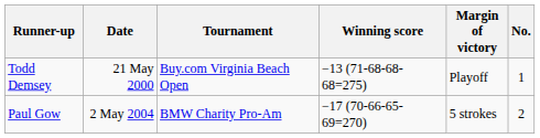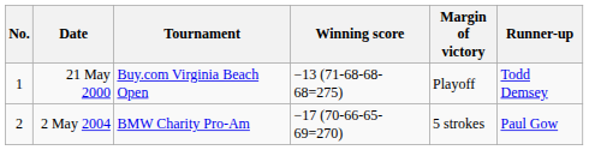columns swapped: No. <-> Runner-up
